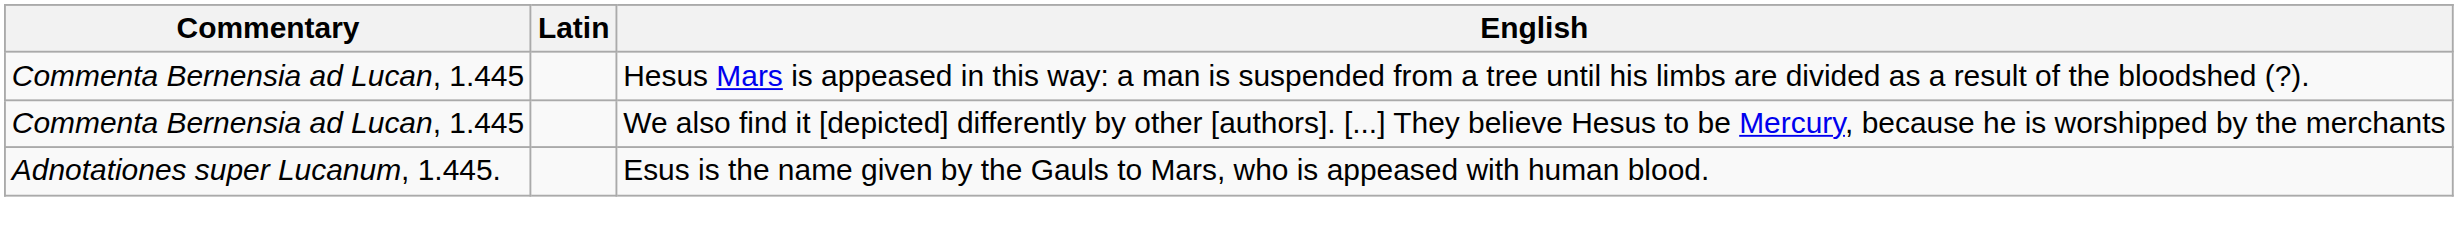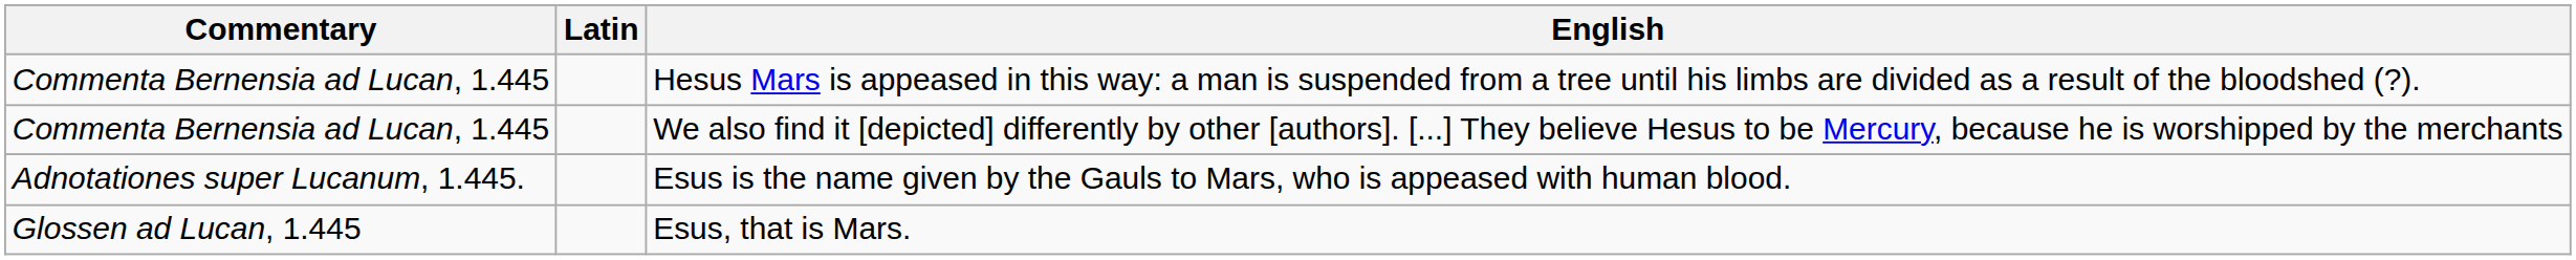+ row: Glossen ad Lucan, 1.445 | Esus, that is Mars.
